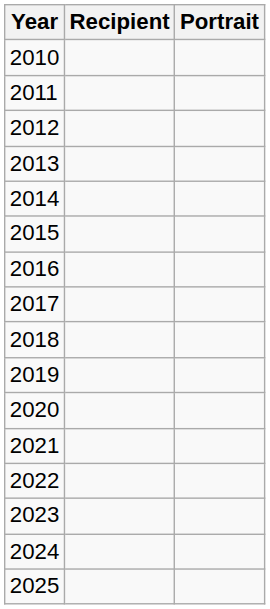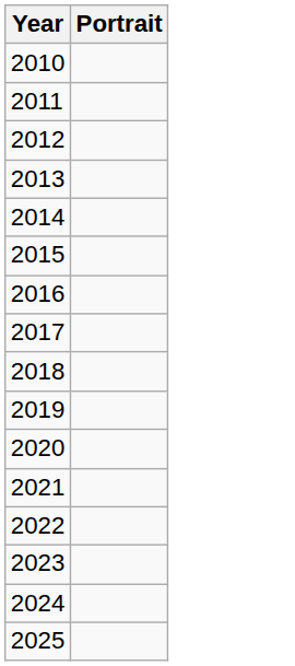- column: Recipient
